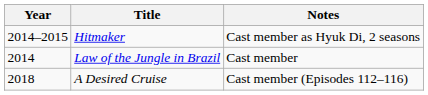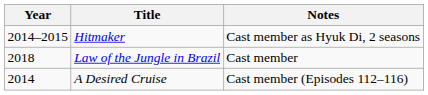Law of the Jungle in Brazil | Year: 2014 -> 2018
A Desired Cruise | Year: 2018 -> 2014
